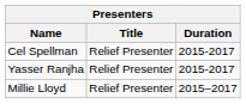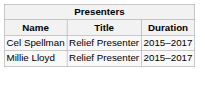Cel Spellman | Duration: 2015-2017 -> 2015–2017
- row: Yasser Ranjha | Relief Presenter | 2015-2017
